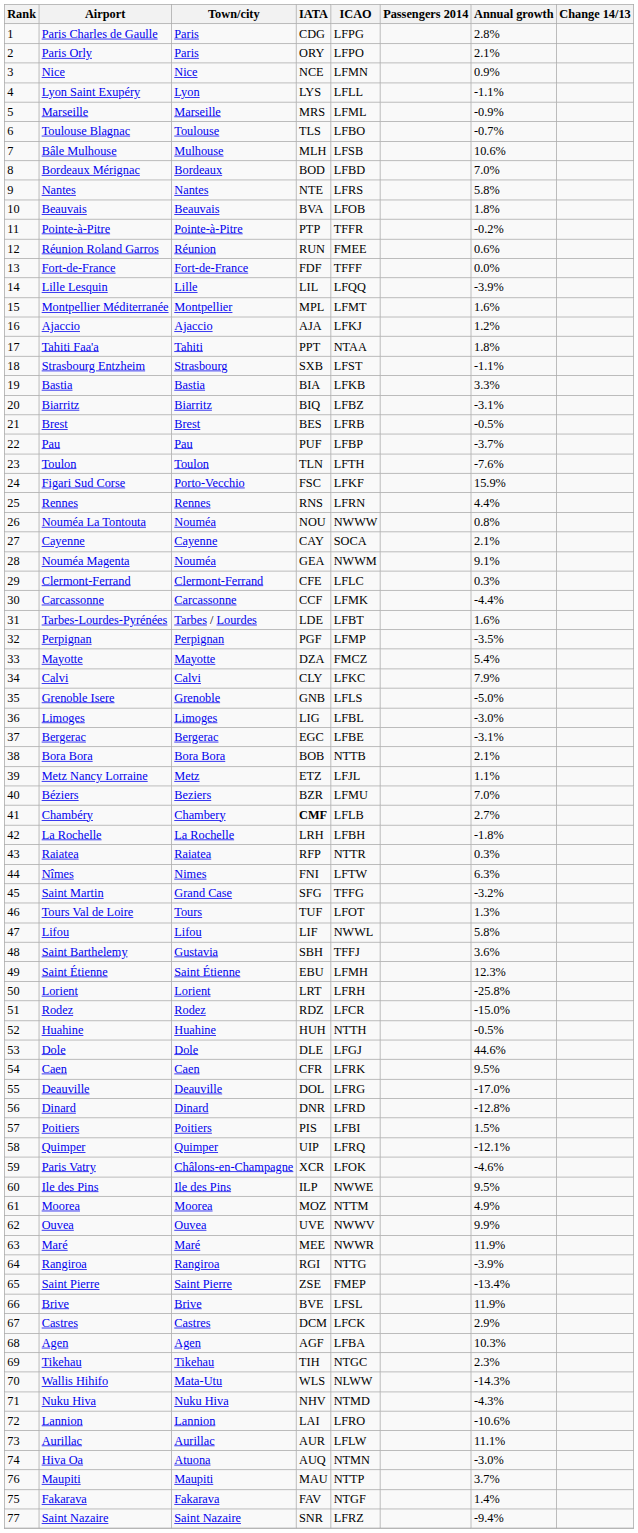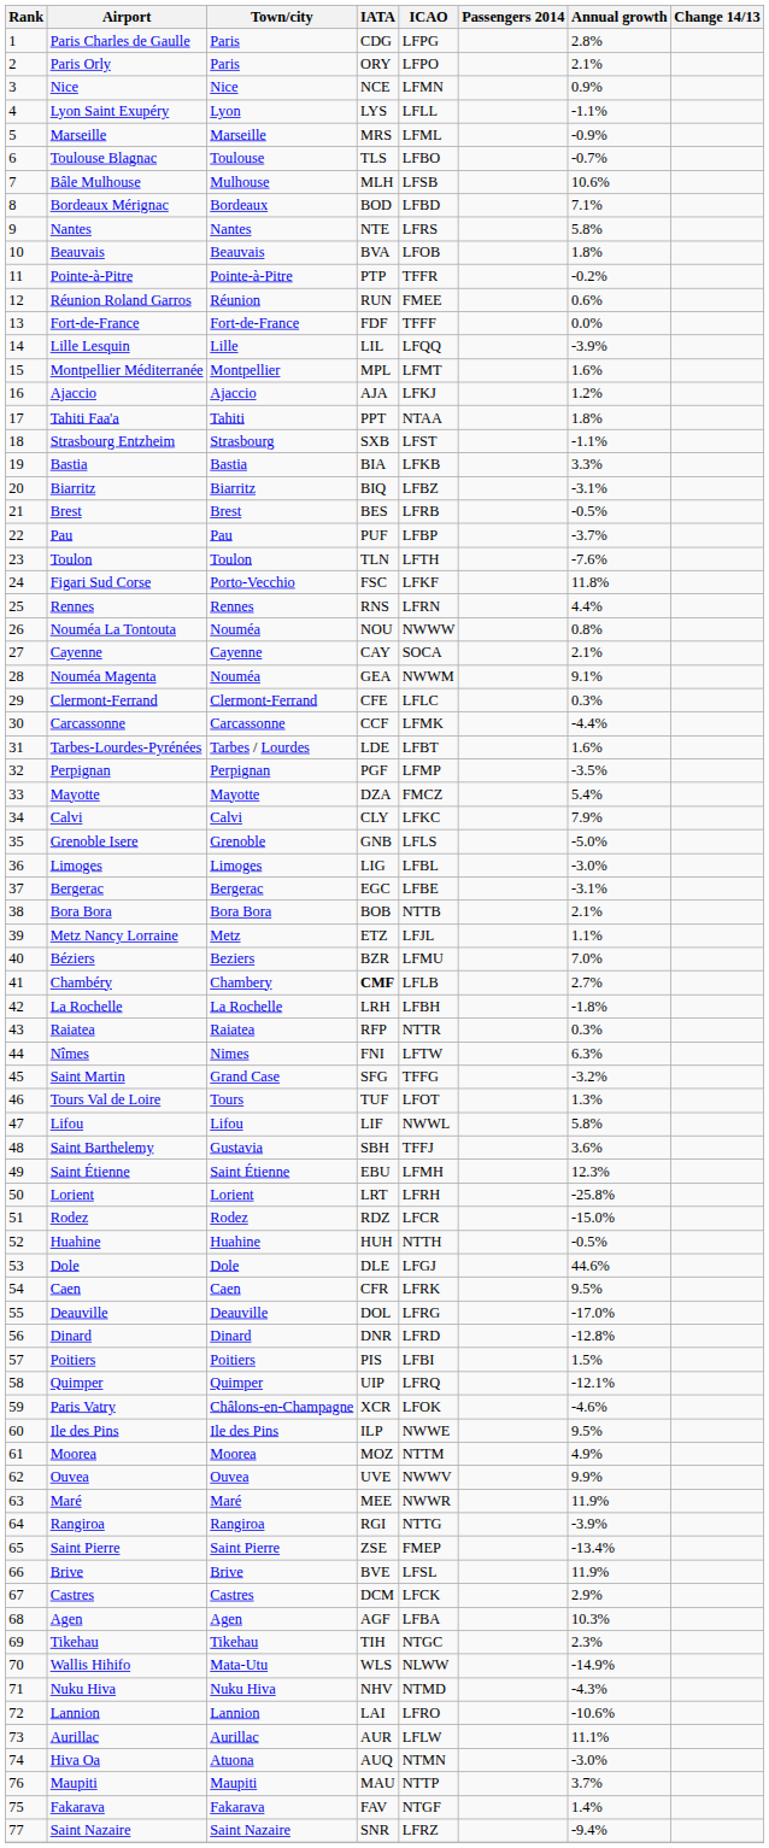Bordeaux Mérignac | Annual growth: 7.0% -> 7.1%
Figari Sud Corse | Annual growth: 15.9% -> 11.8%
Wallis Hihifo | Annual growth: -14.3% -> -14.9%
